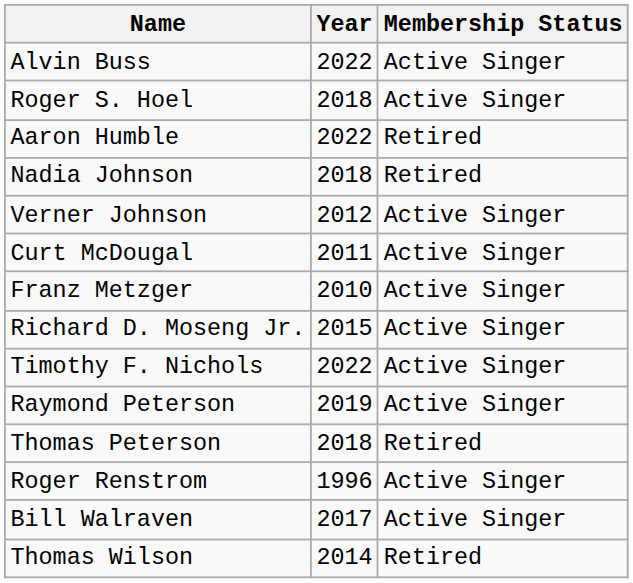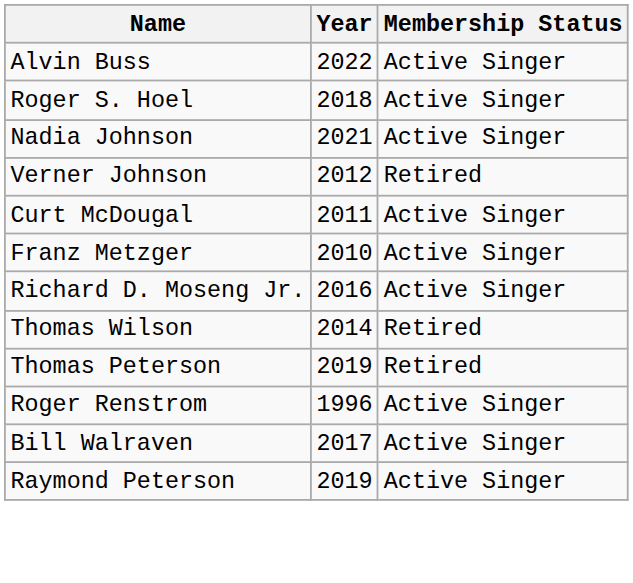- row: Aaron Humble | 2022 | Retired
Nadia Johnson | Year: 2018 -> 2021
Nadia Johnson | Membership Status: Retired -> Active Singer
Verner Johnson | Membership Status: Active Singer -> Retired
Richard D. Moseng Jr. | Year: 2015 -> 2016
- row: Timothy F. Nichols | 2022 | Active Singer
rows swapped: Raymond Peterson <-> Thomas Wilson
Thomas Peterson | Year: 2018 -> 2019
